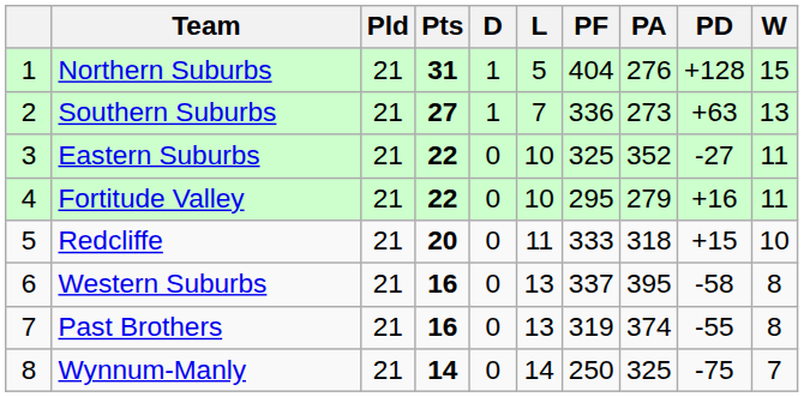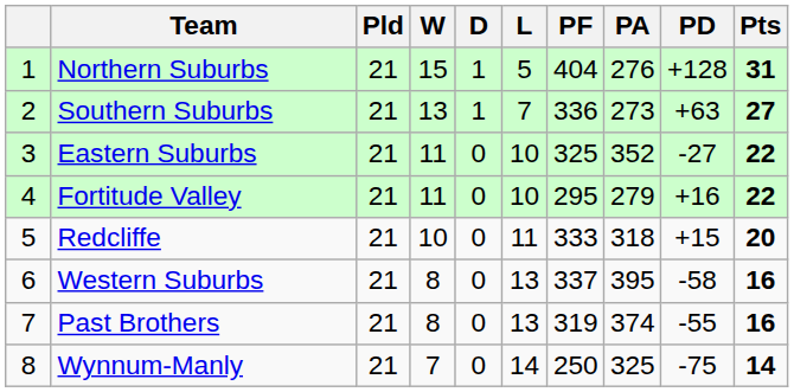columns swapped: W <-> Pts
